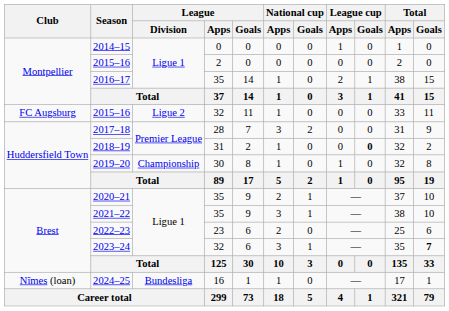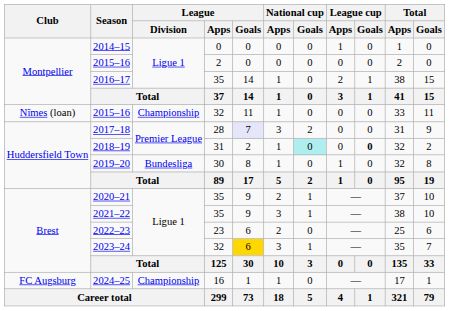2015–16 / 32 | Club: FC Augsburg -> Nîmes (loan)
2015–16 / 32 | League / Division: Ligue 2 -> Championship
2017–18 | League / Goals: no background -> lavender background
2018–19 | National cup / Goals: no background -> paleturquoise background
2019–20 | League / Division: Championship -> Bundesliga
2023–24 | League / Goals: no background -> gold background
2023–24 | Total / Goals: bold -> normal
2024–25 | Club: Nîmes (loan) -> FC Augsburg
2024–25 | League / Division: Bundesliga -> Championship
